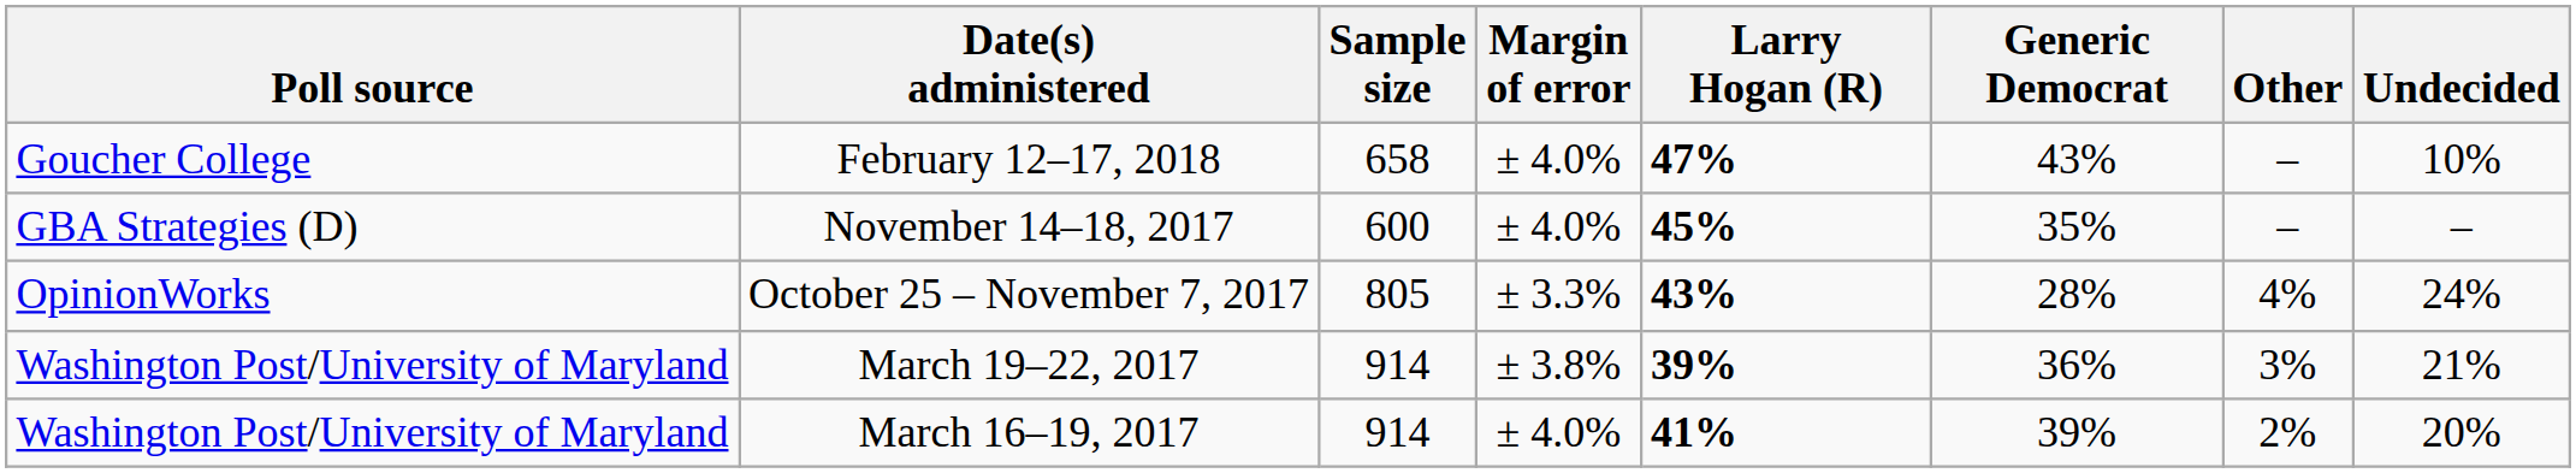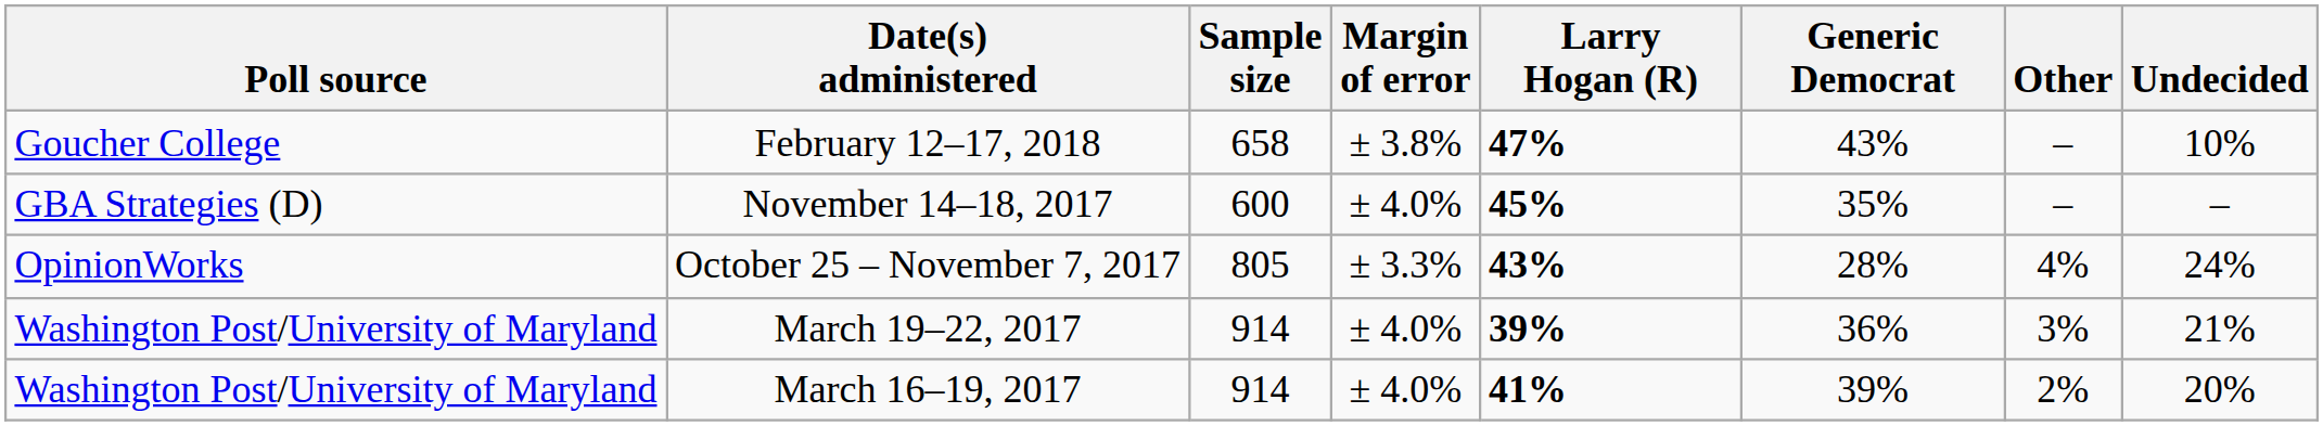February 12–17, 2018 | Margin of error: ± 4.0% -> ± 3.8%
March 19–22, 2017 | Margin of error: ± 3.8% -> ± 4.0%
